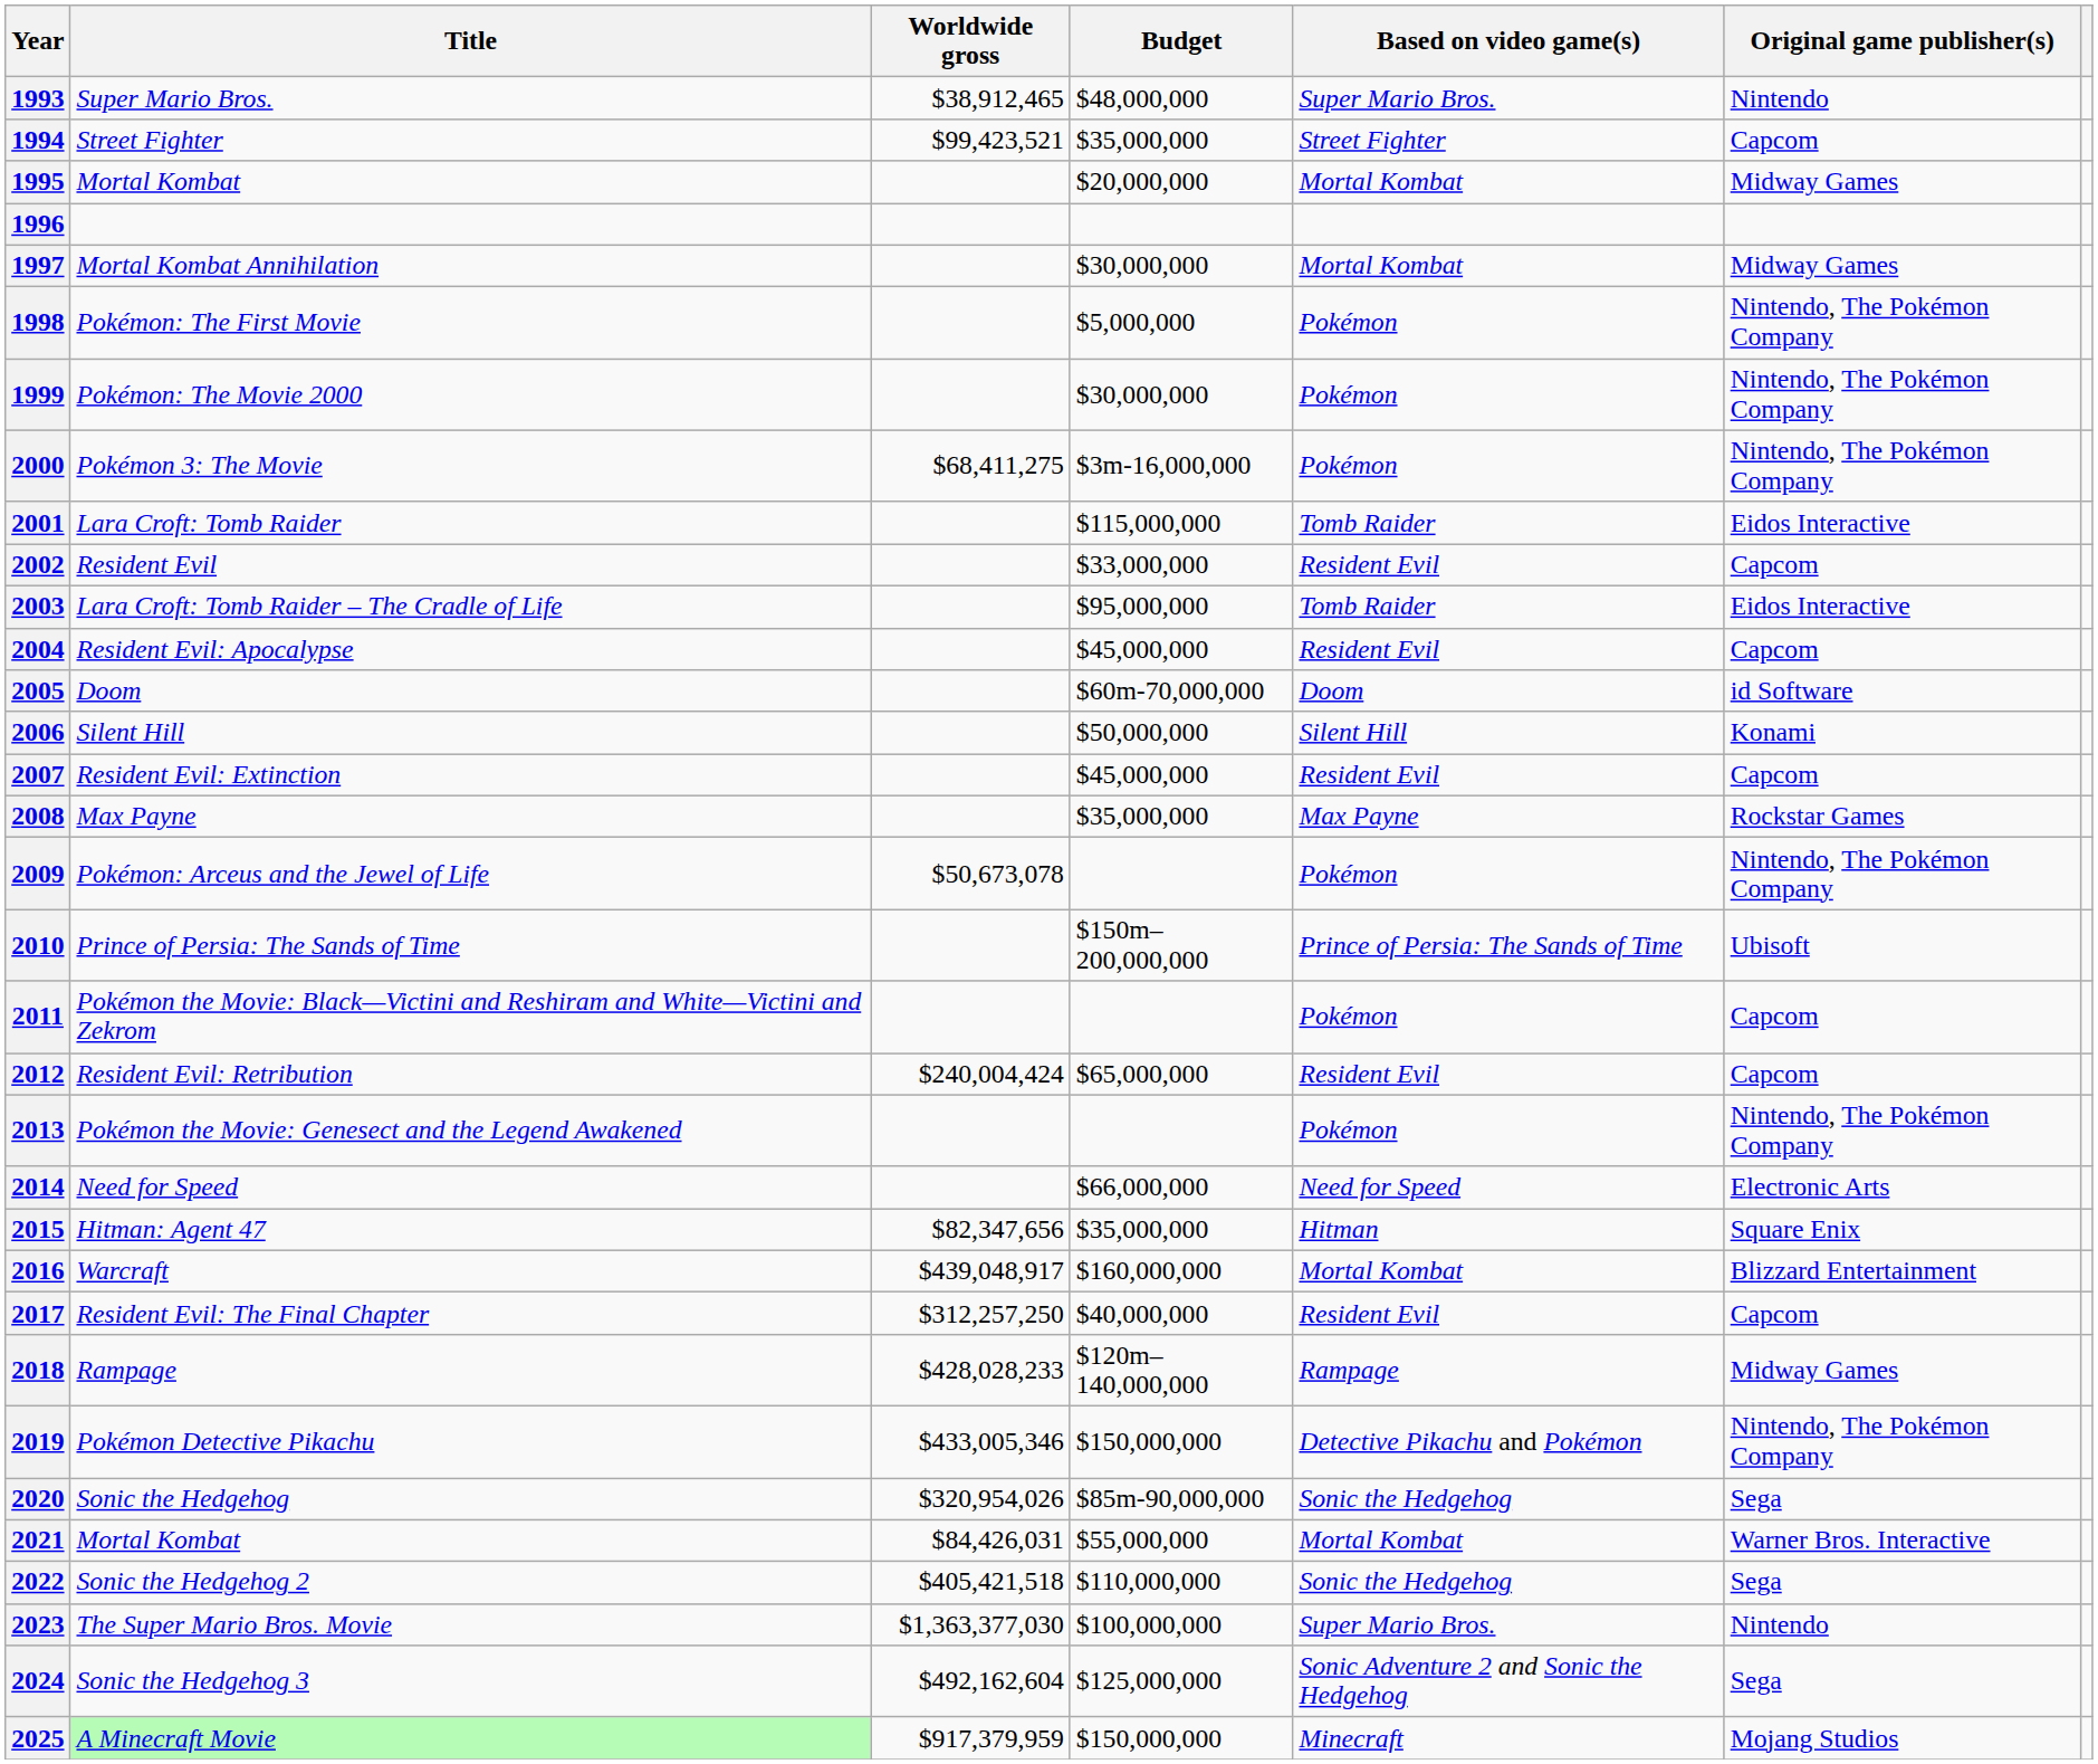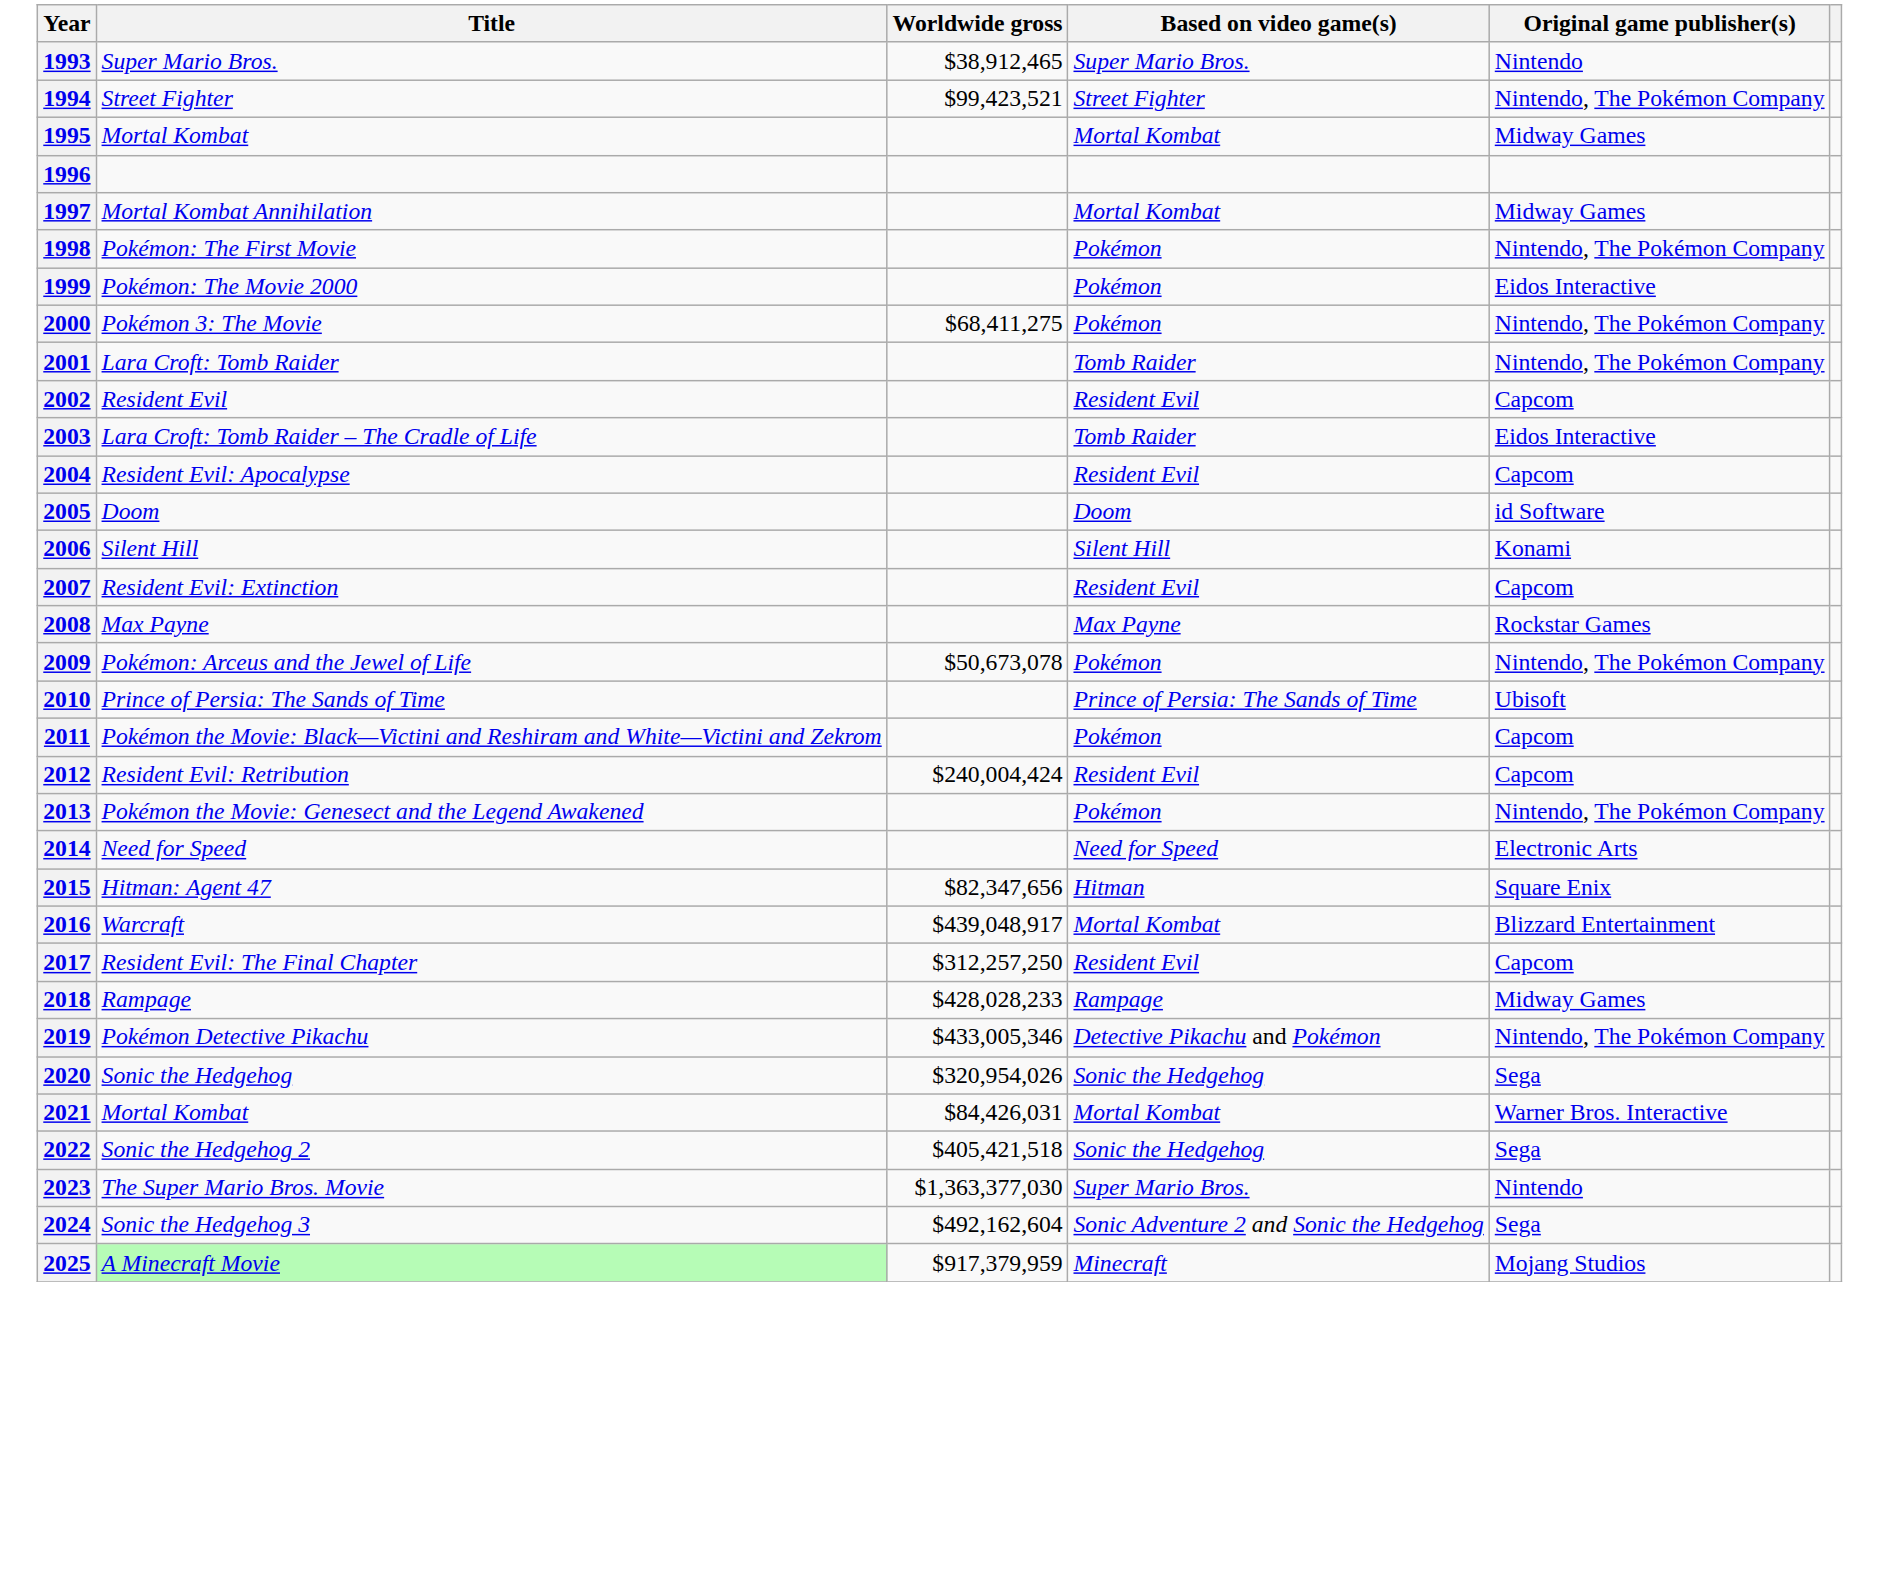- column: Budget | $48,000,000 | $35,000,000 | $20,000,000 | $30,000,000 | $5,000,000 | $30,000,000 | $3m-16,000,000 | $115,000,000 | $33,000,000 | $95,000,000 | $45,000,000 | $60m-70,000,000 | $50,000,000 | $45,000,000 | $35,000,000 | $150m–200,000,000 | $65,000,000 | $66,000,000 | $35,000,000 | $160,000,000 | $40,000,000 | $120m–140,000,000 | $150,000,000 | $85m-90,000,000 | $55,000,000 | $110,000,000 | $100,000,000 | $125,000,000 | $150,000,000
1994 | Original game publisher(s): Capcom -> Nintendo, The Pokémon Company
1999 | Original game publisher(s): Nintendo, The Pokémon Company -> Eidos Interactive
2001 | Original game publisher(s): Eidos Interactive -> Nintendo, The Pokémon Company
